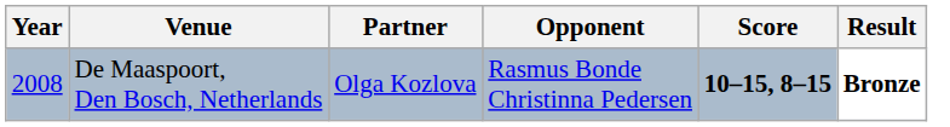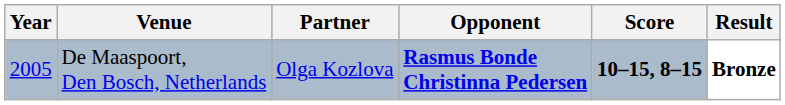De Maaspoort, Den Bosch, Netherlands | Year: 2008 -> 2005
De Maaspoort, Den Bosch, Netherlands | Opponent: normal -> bold
